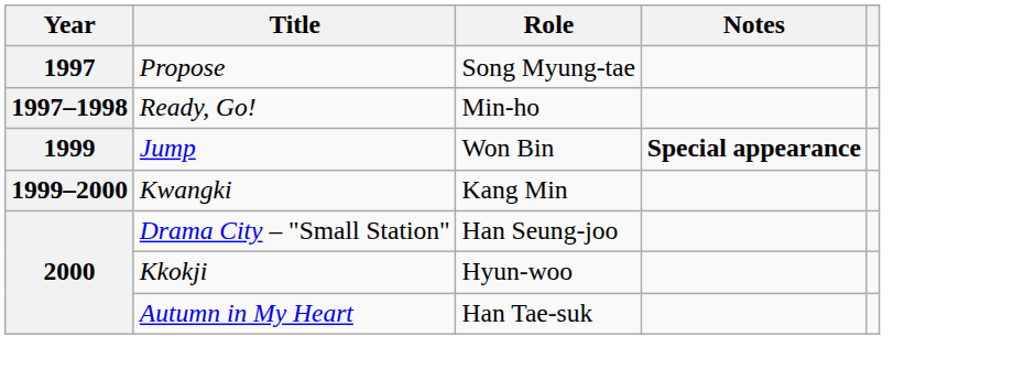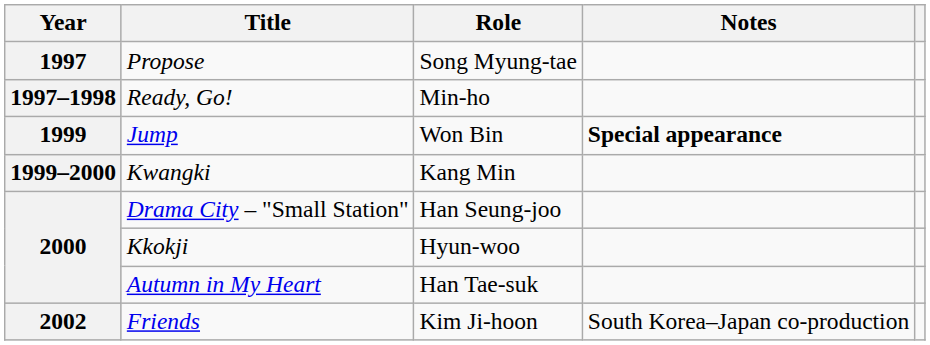+ row: 2002 | Friends | Kim Ji-hoon | South Korea–Japan co-production
